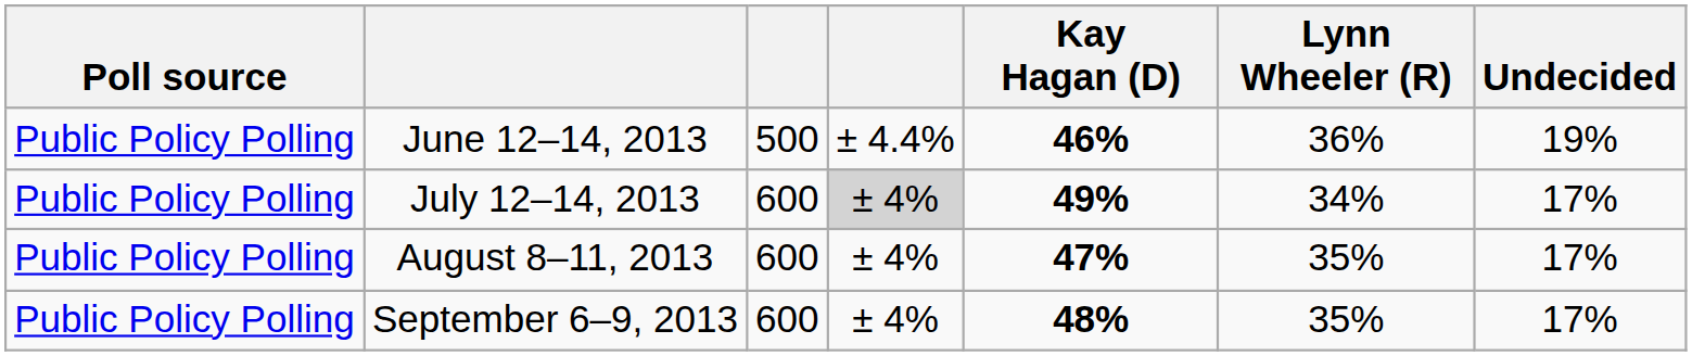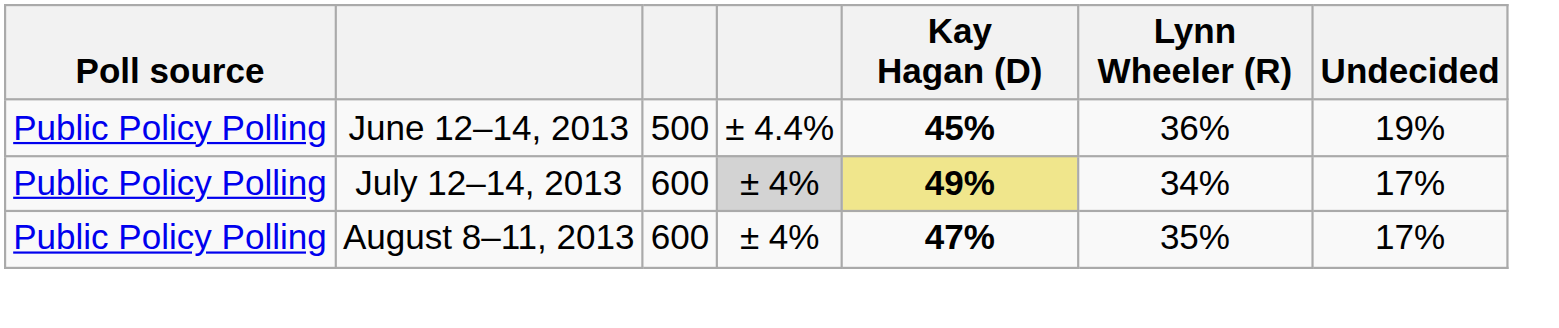June 12–14, 2013 | Kay Hagan (D): 46% -> 45%
July 12–14, 2013 | Kay Hagan (D): no background -> khaki background
- row: Public Policy Polling | September 6–9, 2013 | 600 | ± 4% | 48% | 35% | 17%
